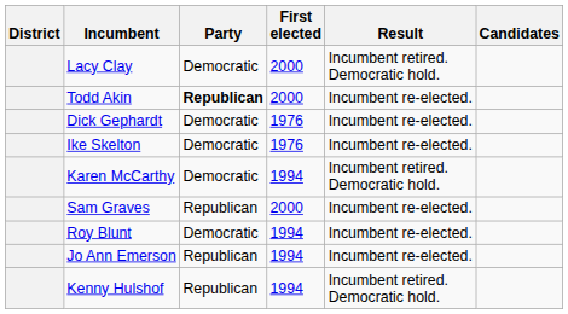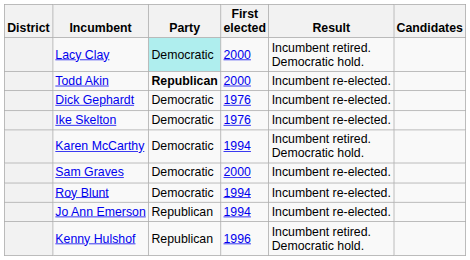Lacy Clay | Party: no background -> paleturquoise background
Sam Graves | Party: Republican -> Democratic
Kenny Hulshof | First elected: 1994 -> 1996
